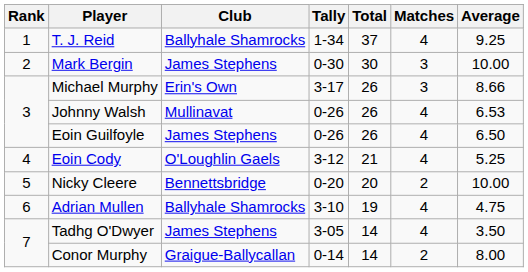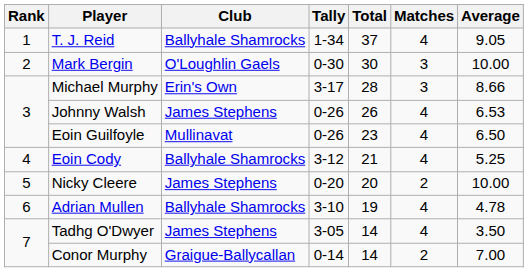T. J. Reid | Average: 9.25 -> 9.05
Mark Bergin | Club: James Stephens -> O'Loughlin Gaels
Michael Murphy | Total: 26 -> 28
Johnny Walsh | Club: Mullinavat -> James Stephens
Eoin Guilfoyle | Club: James Stephens -> Mullinavat
Eoin Guilfoyle | Total: 26 -> 23
Eoin Cody | Club: O'Loughlin Gaels -> Ballyhale Shamrocks
Nicky Cleere | Club: Bennettsbridge -> James Stephens
Adrian Mullen | Average: 4.75 -> 4.78
Conor Murphy | Average: 8.00 -> 7.00
